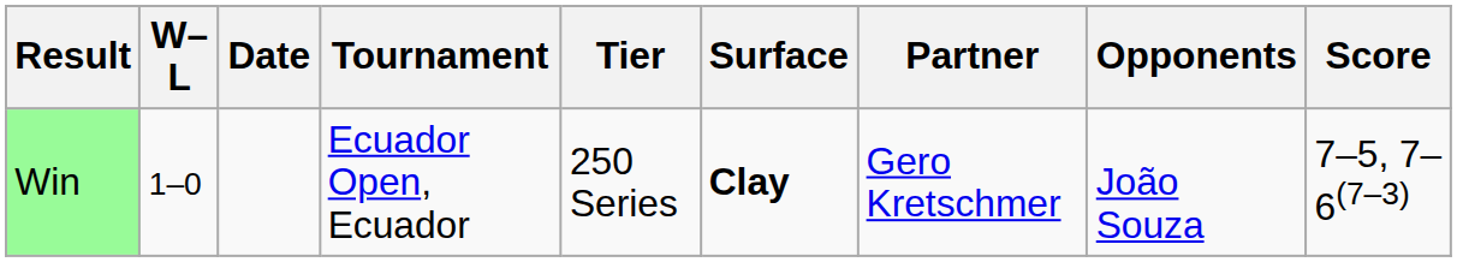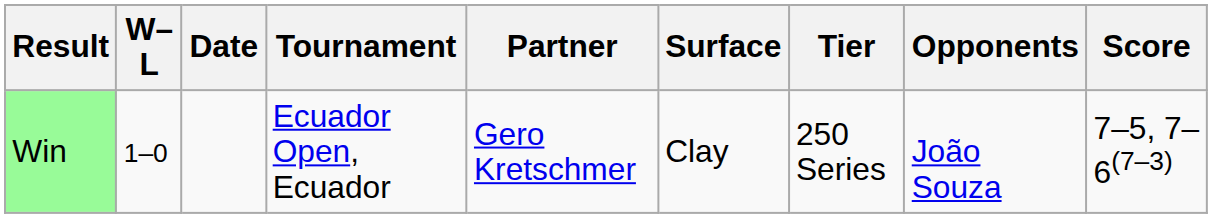columns swapped: Tier <-> Partner
Win | Surface: bold -> normal
